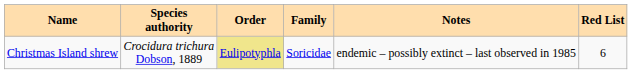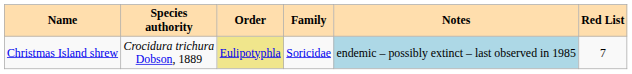Christmas Island shrew | Notes: no background -> lightblue background
Christmas Island shrew | Red List: 6 -> 7
